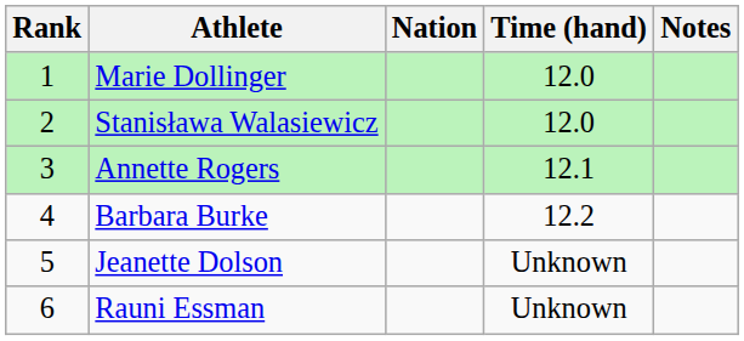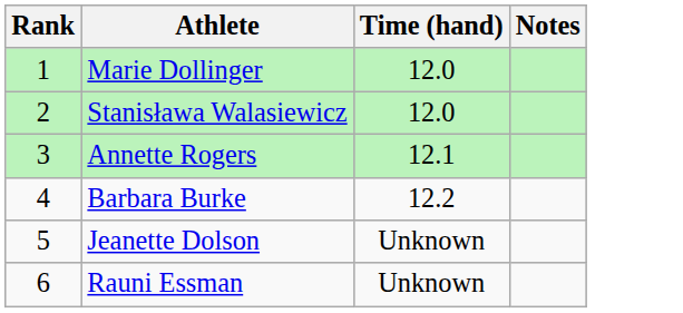- column: Nation
